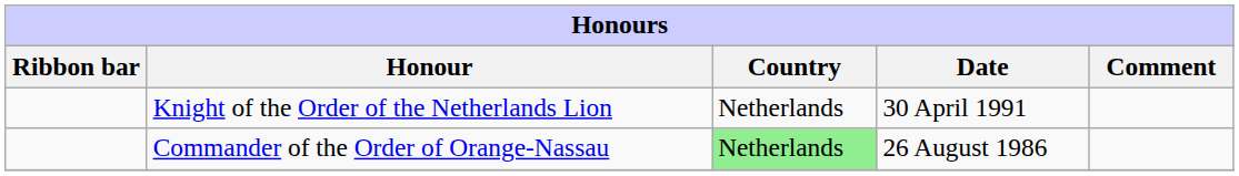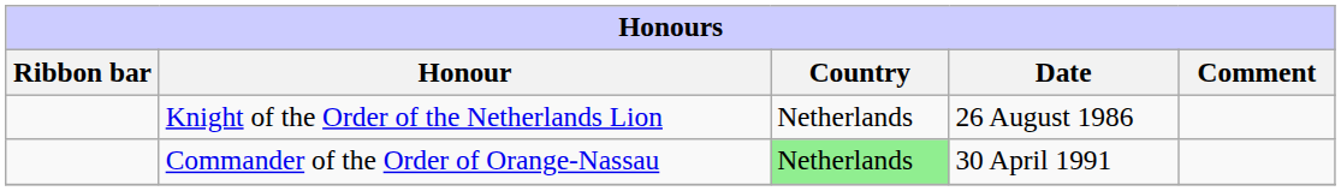Knight of the Order of the Netherlands Lion | Date: 30 April 1991 -> 26 August 1986
Commander of the Order of Orange-Nassau | Date: 26 August 1986 -> 30 April 1991
